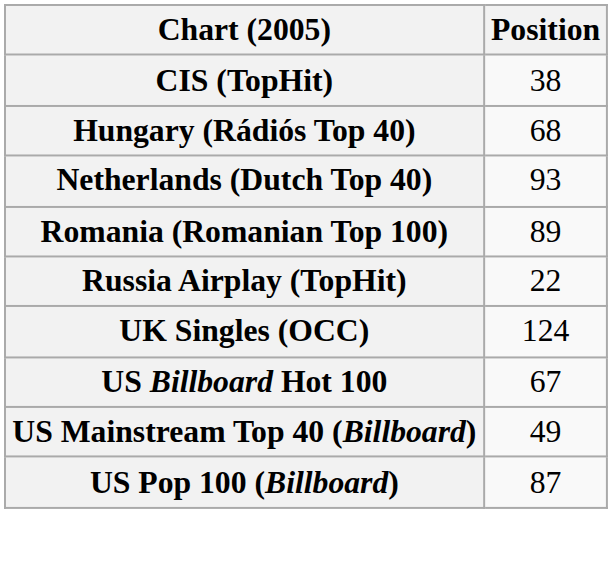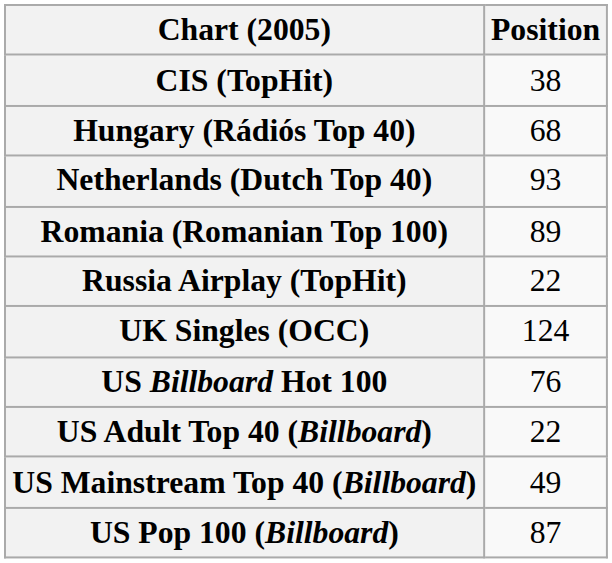US Billboard Hot 100 | Position: 67 -> 76
+ row: US Adult Top 40 (Billboard) | 22
